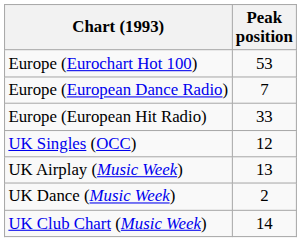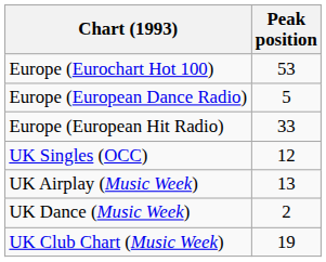Europe (European Dance Radio) | Peak position: 7 -> 5
UK Club Chart (Music Week) | Peak position: 14 -> 19
